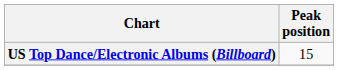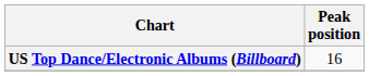US Top Dance/Electronic Albums (Billboard) | Peak position: 15 -> 16
